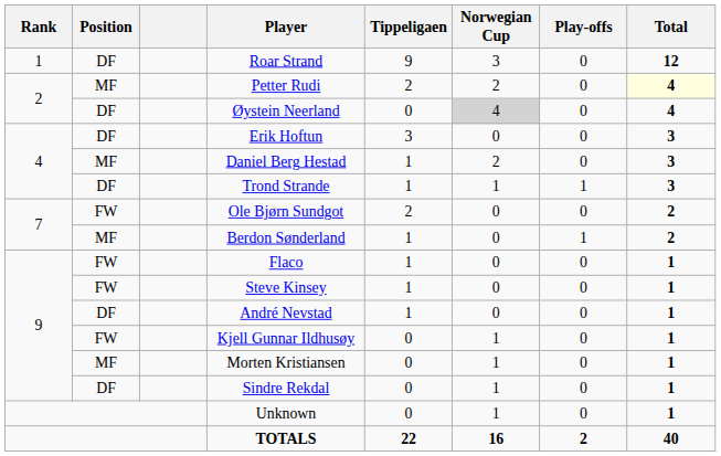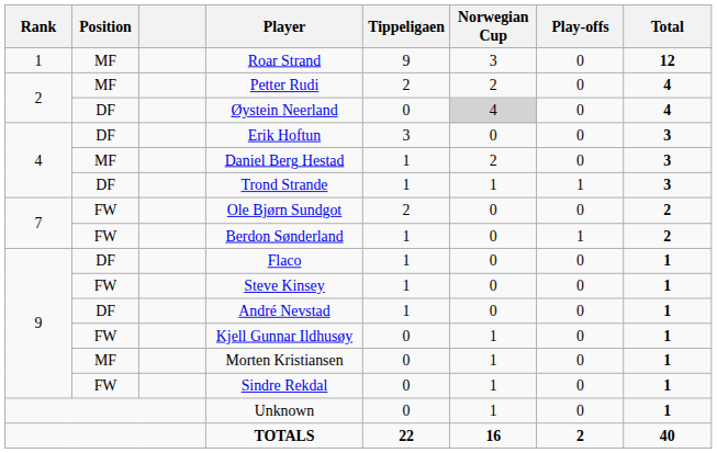Roar Strand | Position: DF -> MF
Petter Rudi | Total: lightyellow background -> no background
Berdon Sønderland | Position: MF -> FW
Flaco | Position: FW -> DF
Sindre Rekdal | Position: DF -> FW
